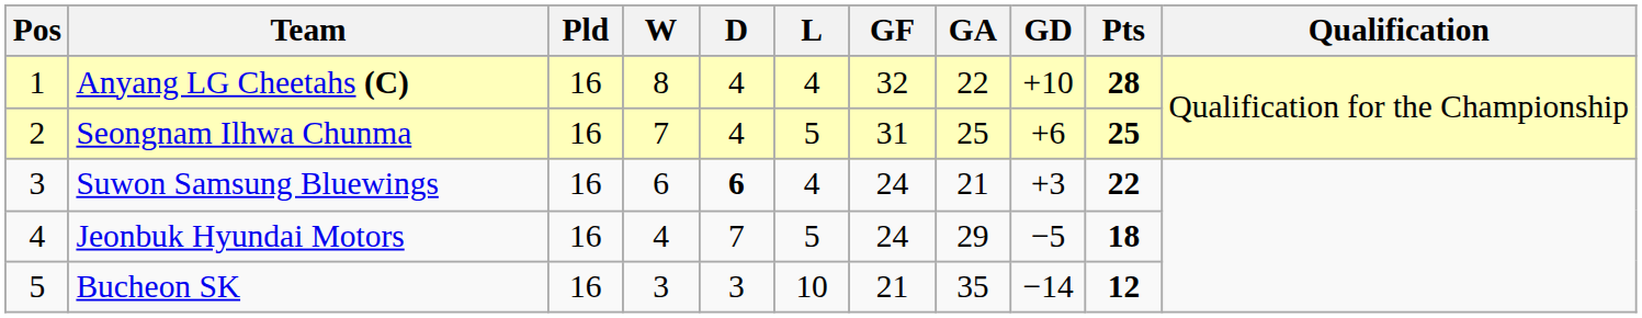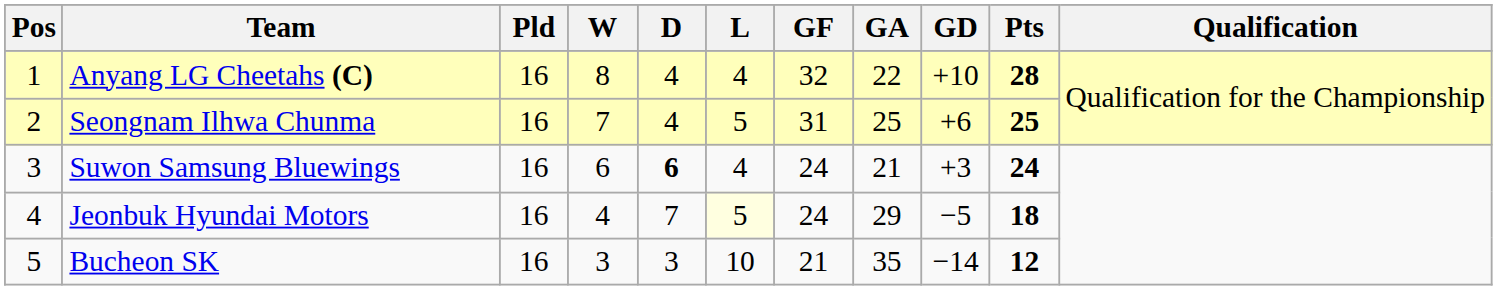Suwon Samsung Bluewings | Pts: 22 -> 24
Jeonbuk Hyundai Motors | L: no background -> lightyellow background
